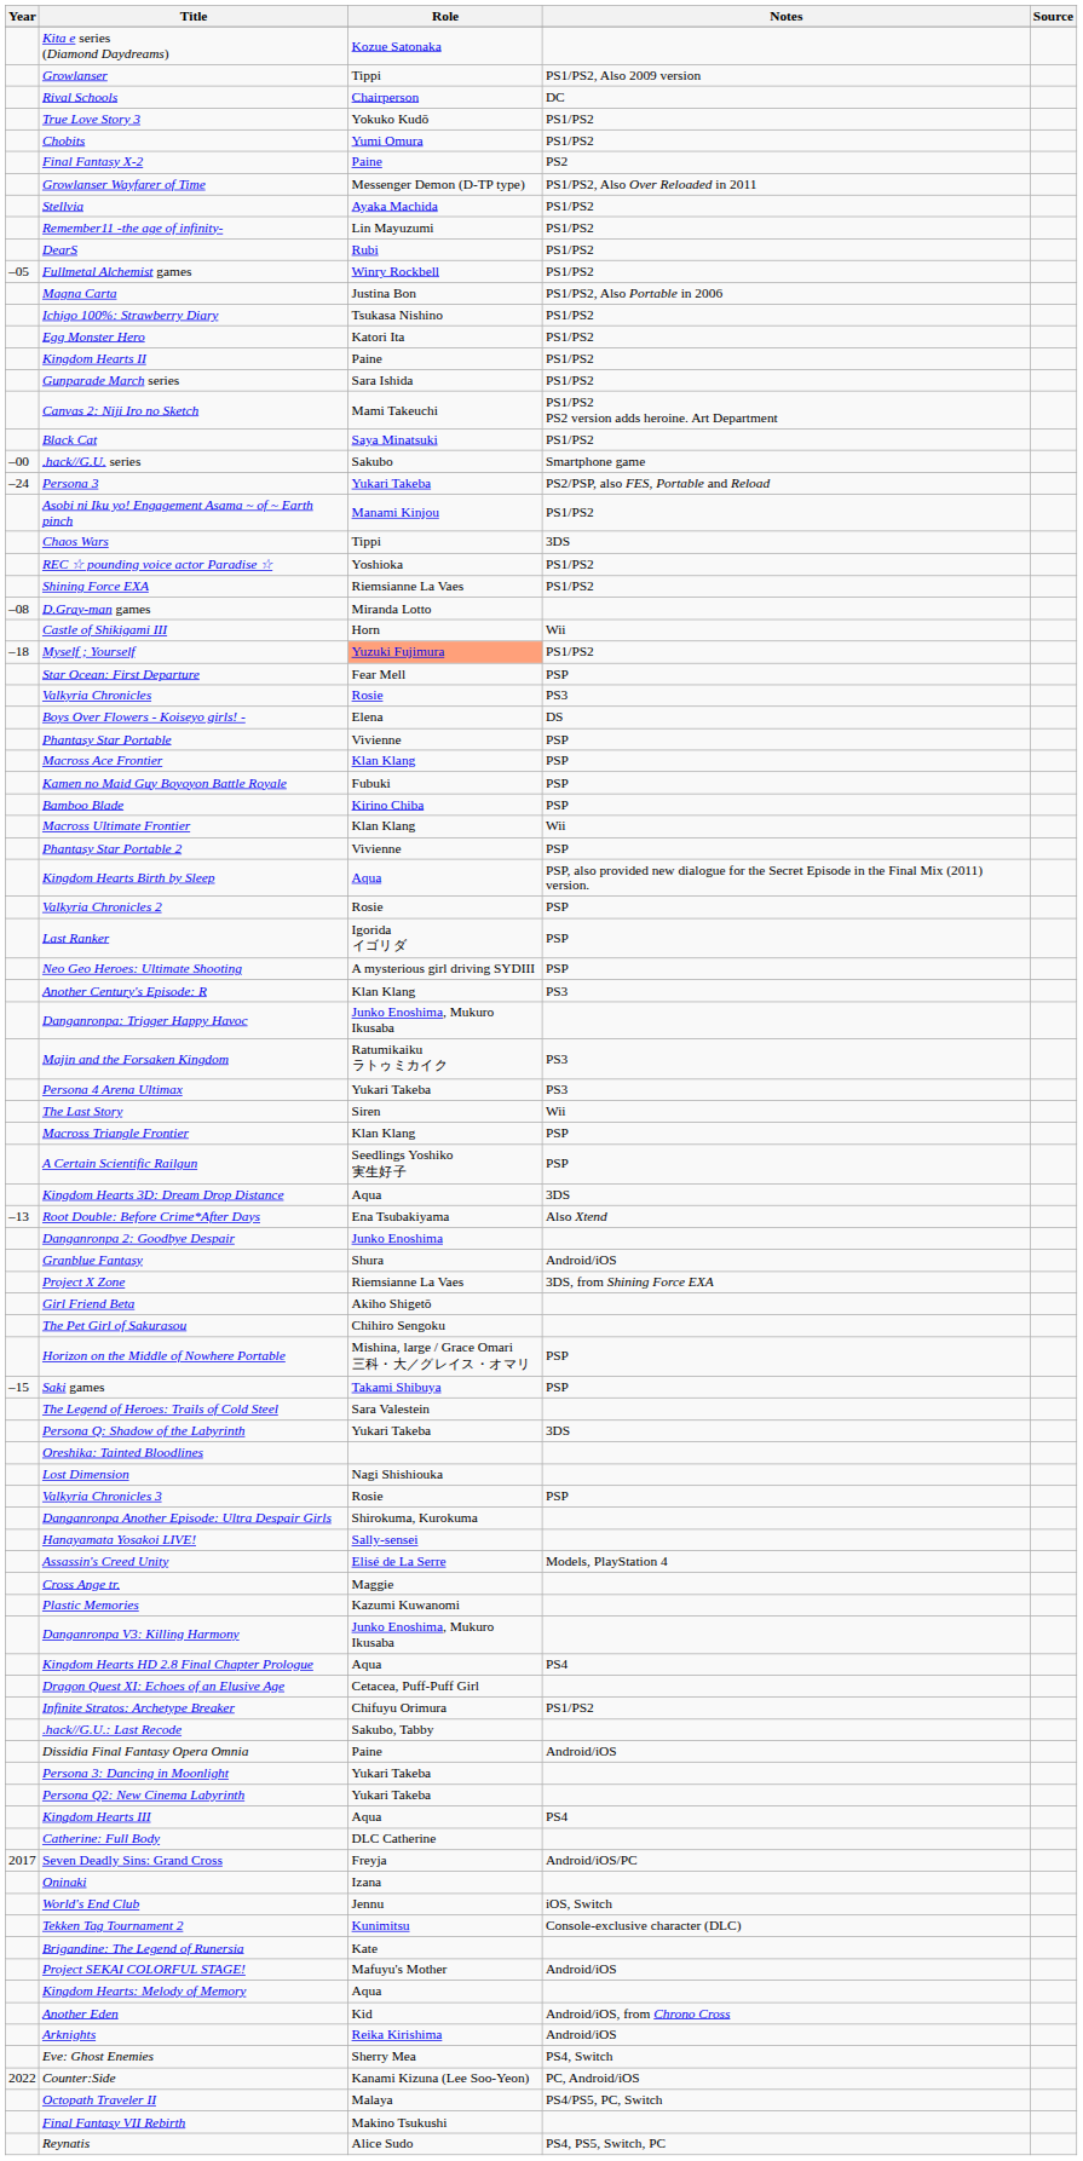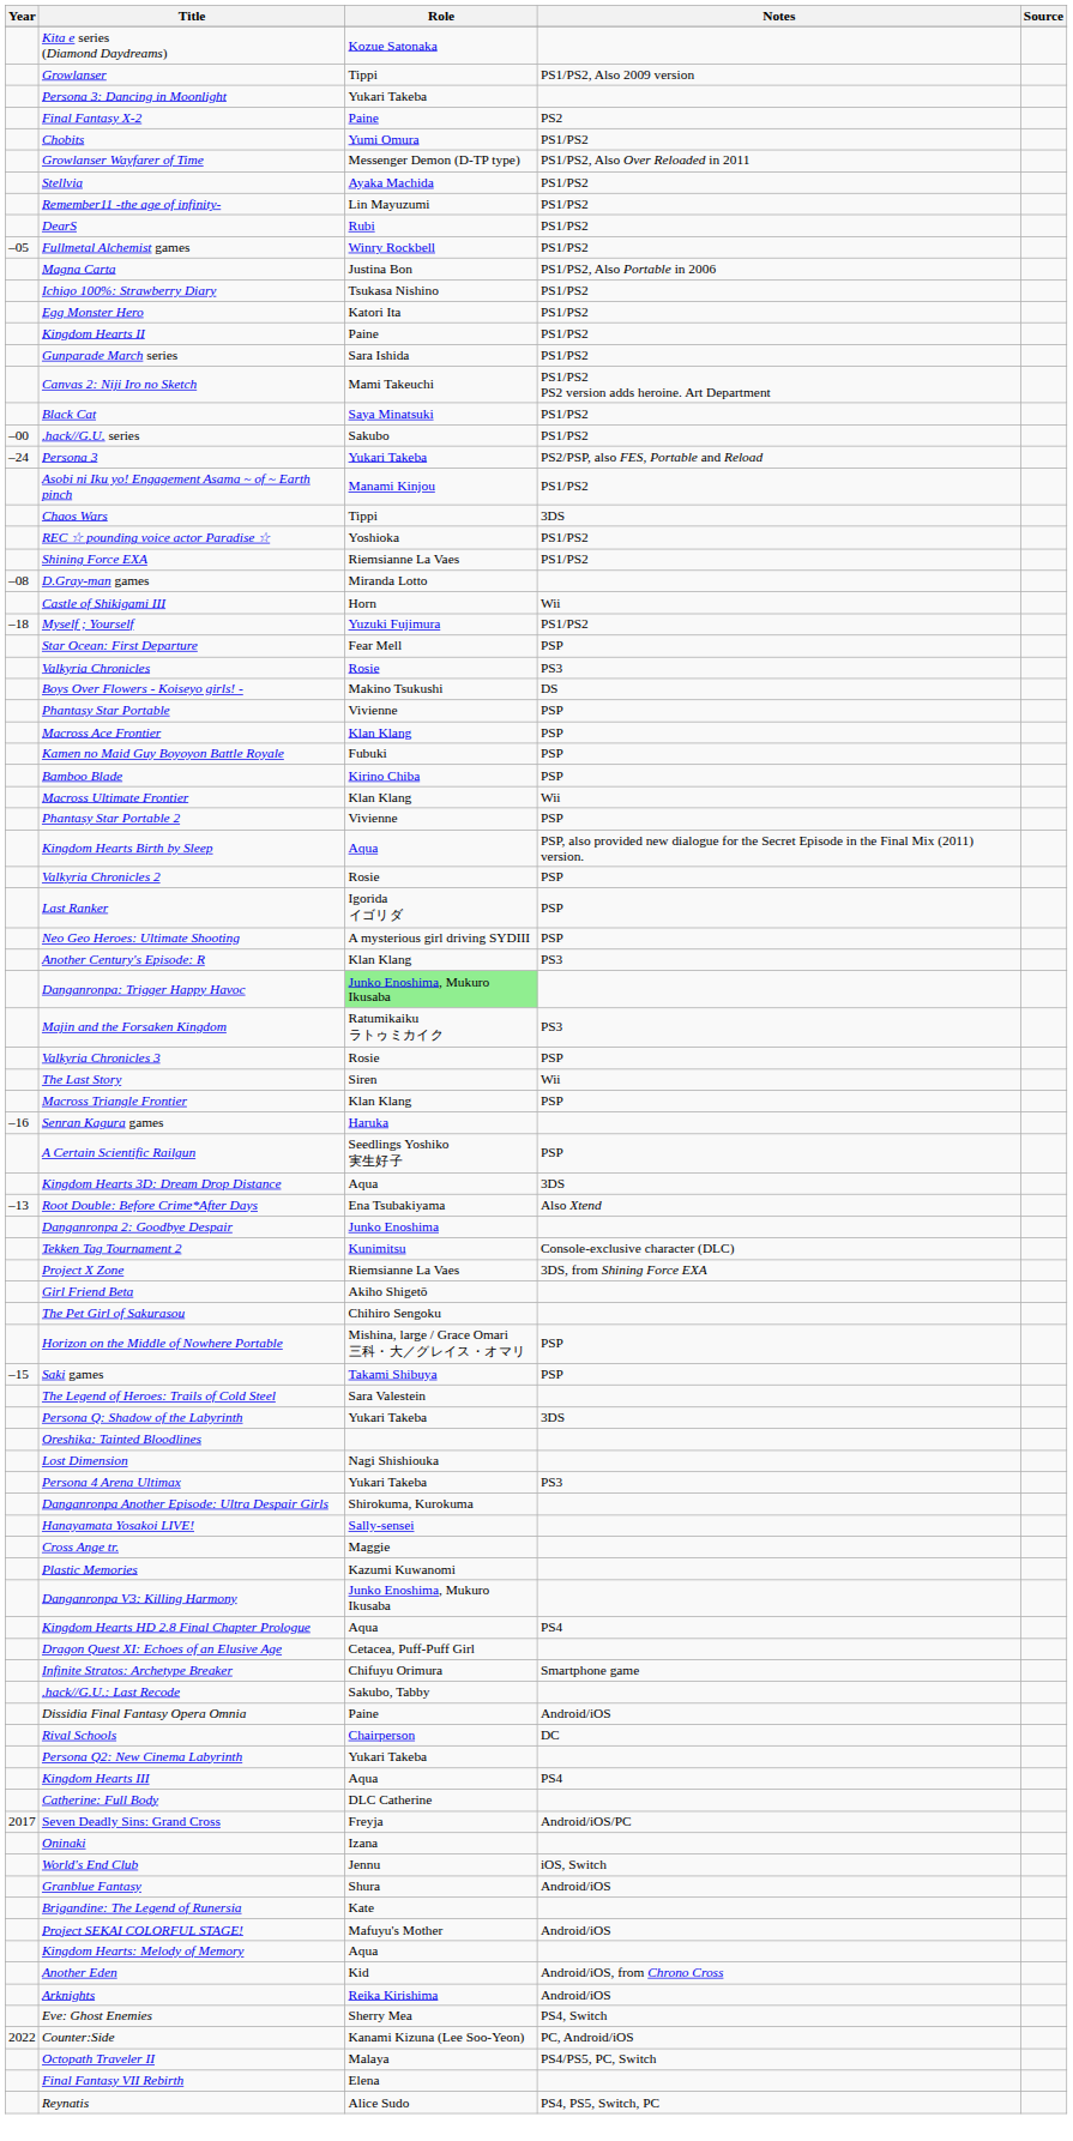rows swapped: Rival Schools <-> Persona 3: Dancing in Moonlight
- row: True Love Story 3 | Yokuko Kudō | PS1/PS2
rows swapped: Final Fantasy X-2 <-> Chobits
.hack//G.U. series | Notes: Smartphone game -> PS1/PS2
Myself ; Yourself | Role: lightsalmon background -> no background
Boys Over Flowers - Koiseyo girls! - | Role: Elena -> Makino Tsukushi
Danganronpa: Trigger Happy Havoc | Role: no background -> lightgreen background
rows swapped: Valkyria Chronicles 3 <-> Persona 4 Arena Ultimax
+ row: –16 | Senran Kagura games | Haruka
rows swapped: Tekken Tag Tournament 2 <-> Granblue Fantasy
- row: Assassin's Creed Unity | Elisé de La Serre | Models, PlayStation 4
Infinite Stratos: Archetype Breaker | Notes: PS1/PS2 -> Smartphone game
Final Fantasy VII Rebirth | Role: Makino Tsukushi -> Elena
